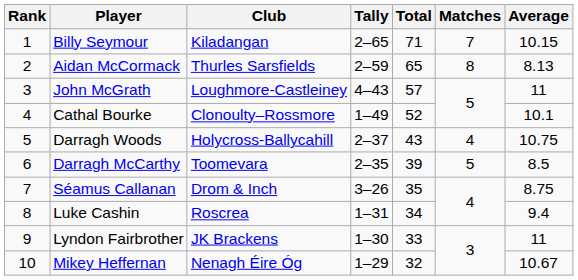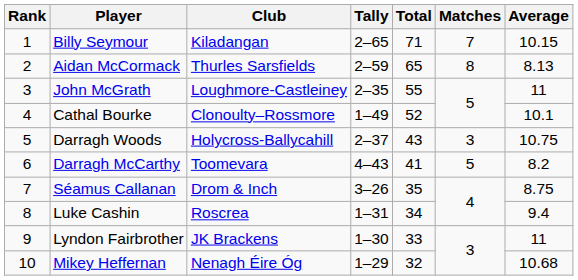John McGrath | Tally: 4–43 -> 2–35
John McGrath | Total: 57 -> 55
Darragh Woods | Matches: 4 -> 3
Darragh McCarthy | Tally: 2–35 -> 4–43
Darragh McCarthy | Total: 39 -> 41
Darragh McCarthy | Average: 8.5 -> 8.2
Mikey Heffernan | Average: 10.67 -> 10.68
